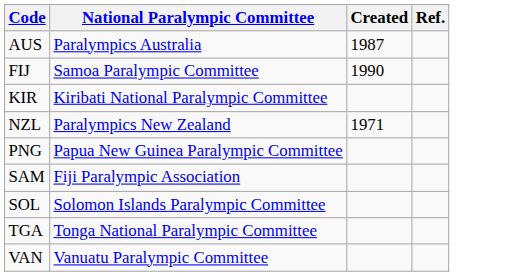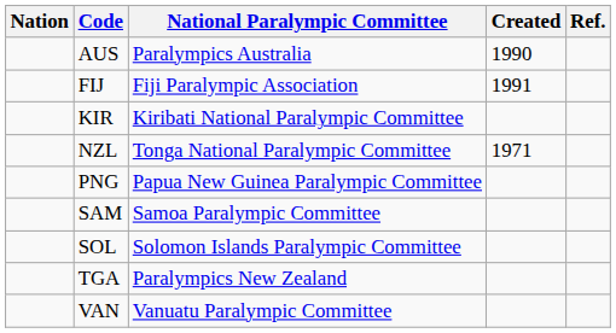+ column: Nation
AUS | Created: 1987 -> 1990
FIJ | National Paralympic Committee: Samoa Paralympic Committee -> Fiji Paralympic Association
FIJ | Created: 1990 -> 1991
NZL | National Paralympic Committee: Paralympics New Zealand -> Tonga National Paralympic Committee
SAM | National Paralympic Committee: Fiji Paralympic Association -> Samoa Paralympic Committee
TGA | National Paralympic Committee: Tonga National Paralympic Committee -> Paralympics New Zealand
